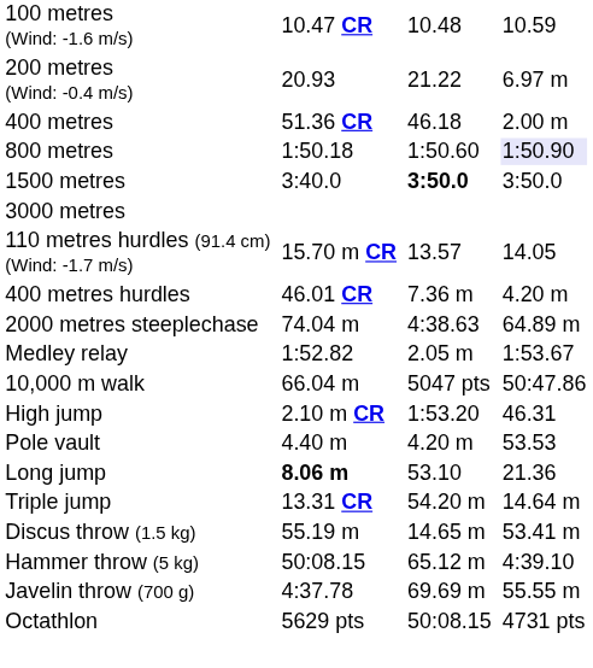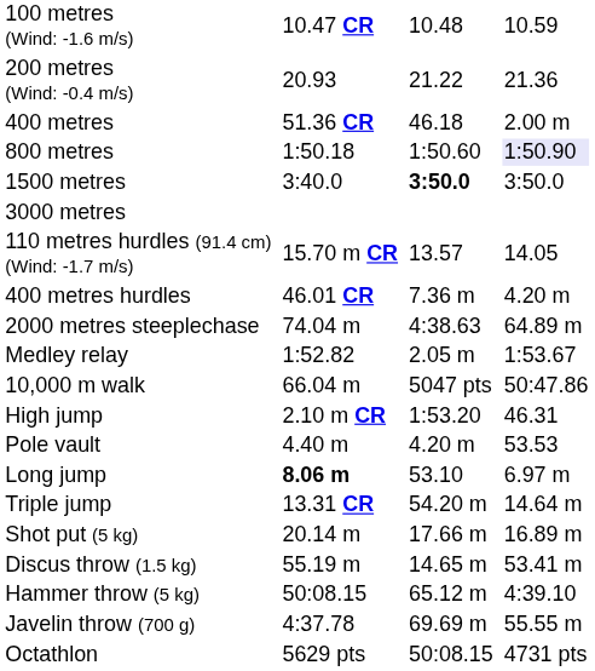200 metres (Wind: -0.4 m/s) | column 7: 6.97 m -> 21.36
Long jump | column 7: 21.36 -> 6.97 m
+ row: Shot put (5 kg) | 20.14 m | 17.66 m | 16.89 m
